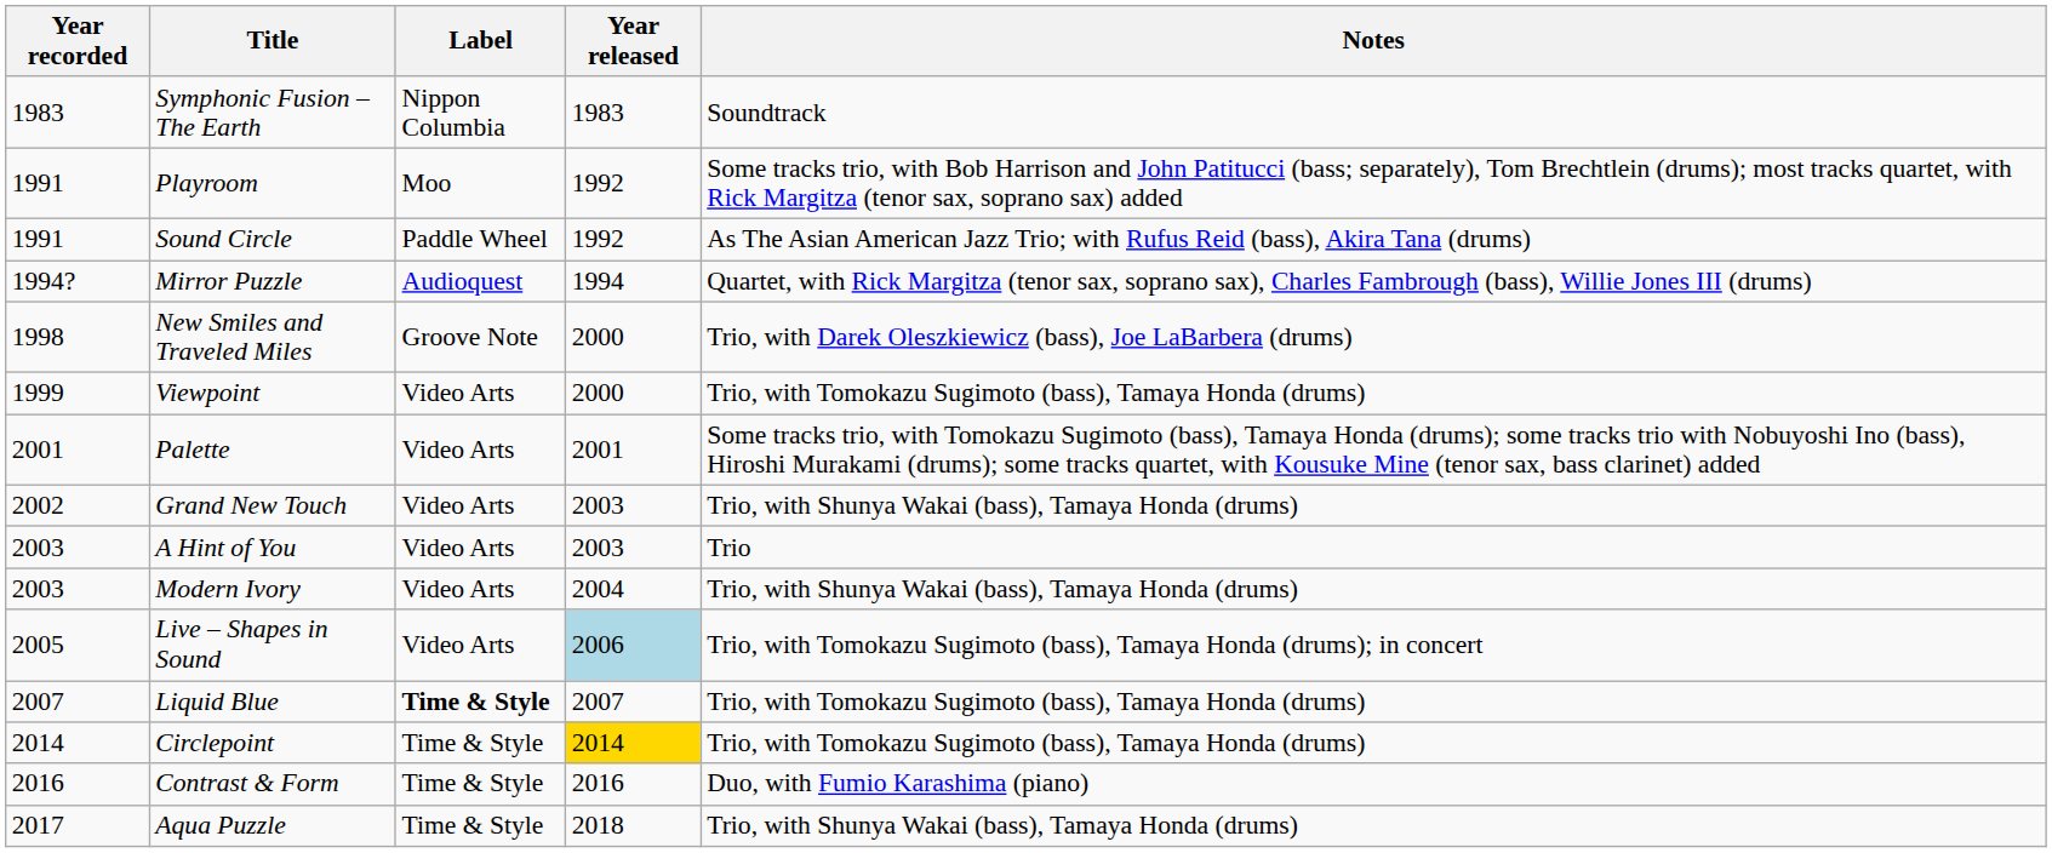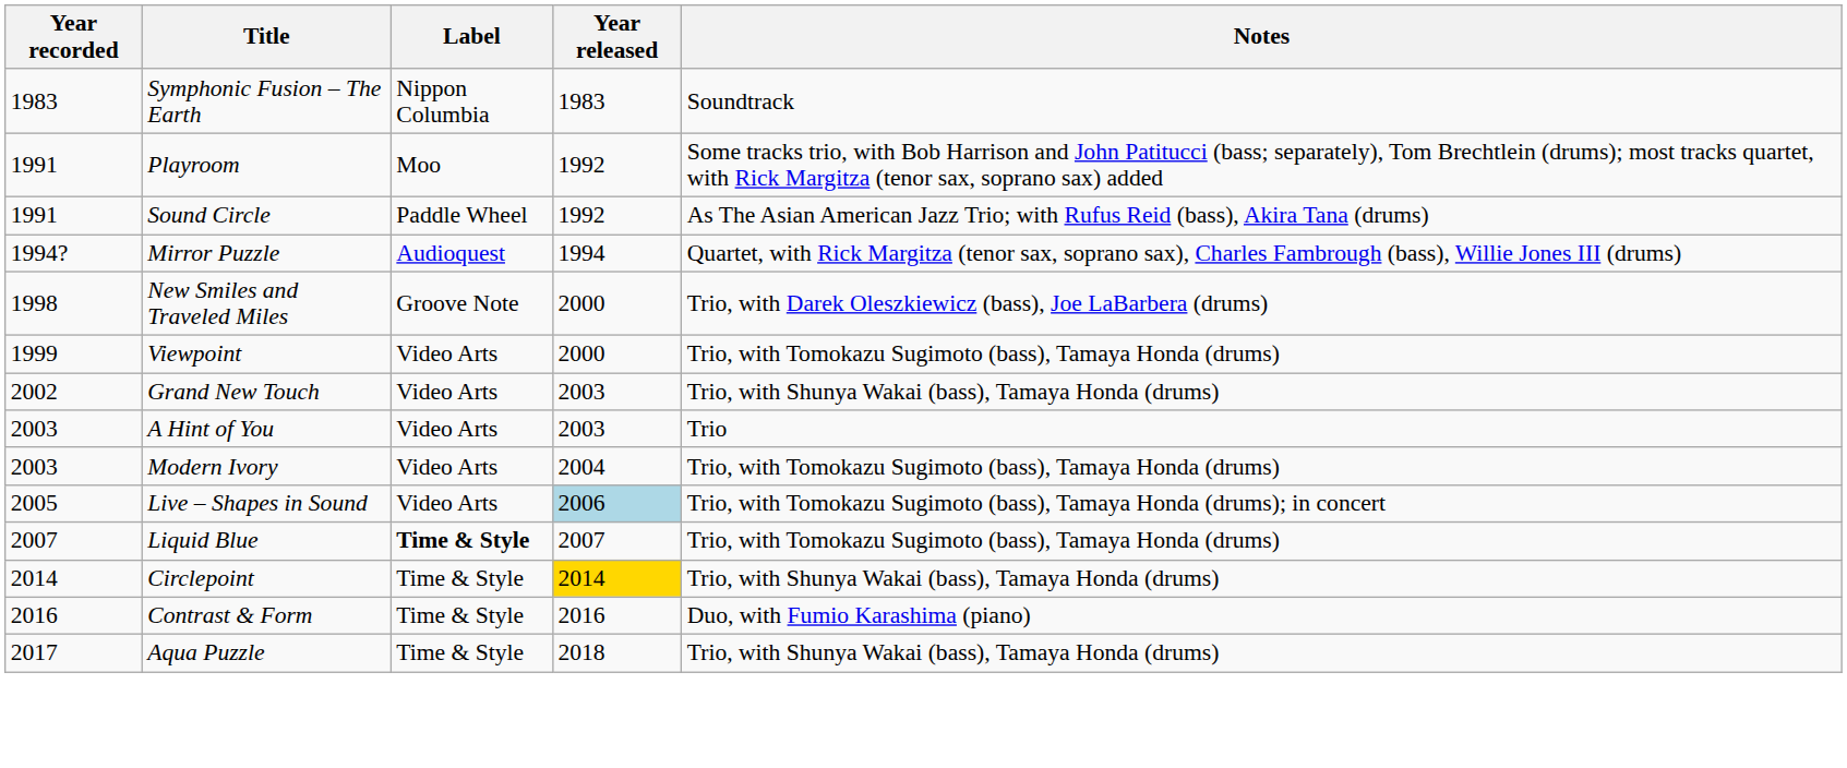- row: 2001 | Palette | Video Arts | 2001 | Some tracks trio, with Tomokazu Sugimoto (bass), Tamaya Honda (drums); some tracks trio with Nobuyoshi Ino (bass), Hiroshi Murakami (drums); some tracks quartet, with Kousuke Mine (tenor sax, bass clarinet) added
Modern Ivory | Notes: Trio, with Shunya Wakai (bass), Tamaya Honda (drums) -> Trio, with Tomokazu Sugimoto (bass), Tamaya Honda (drums)
Circlepoint | Notes: Trio, with Tomokazu Sugimoto (bass), Tamaya Honda (drums) -> Trio, with Shunya Wakai (bass), Tamaya Honda (drums)
